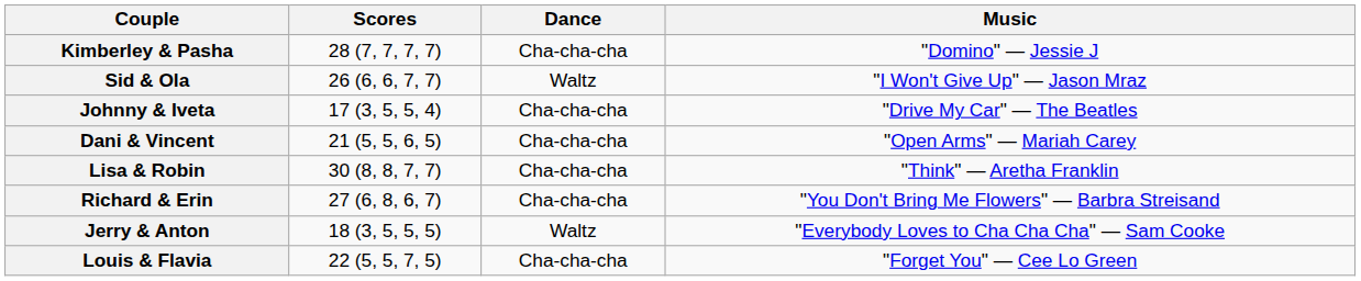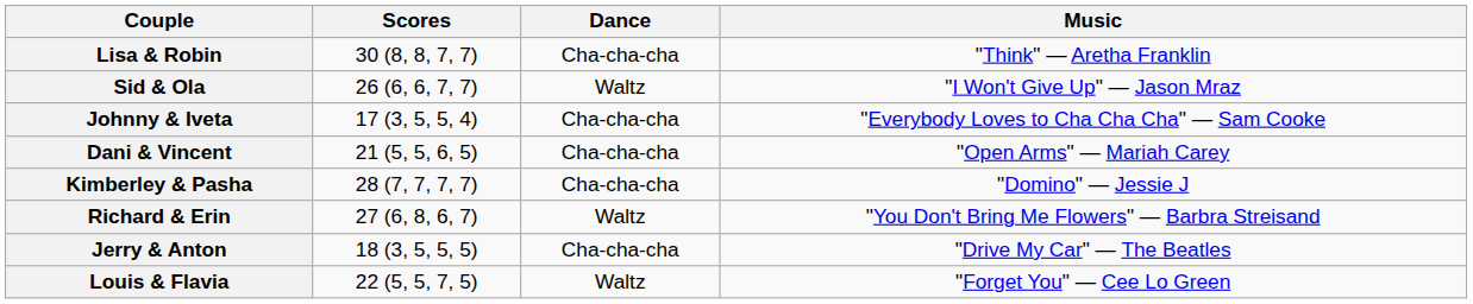rows swapped: Kimberley & Pasha <-> Lisa & Robin
Johnny & Iveta | Music: "Drive My Car" — The Beatles -> "Everybody Loves to Cha Cha Cha" — Sam Cooke
Richard & Erin | Dance: Cha-cha-cha -> Waltz
Jerry & Anton | Dance: Waltz -> Cha-cha-cha
Jerry & Anton | Music: "Everybody Loves to Cha Cha Cha" — Sam Cooke -> "Drive My Car" — The Beatles
Louis & Flavia | Dance: Cha-cha-cha -> Waltz
